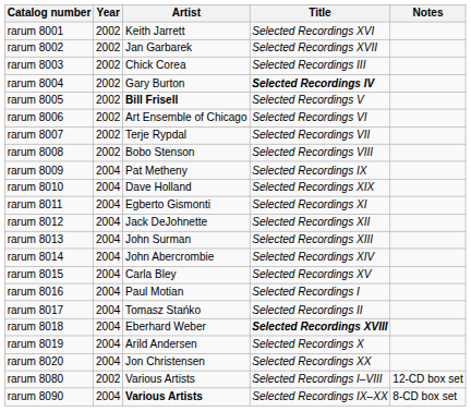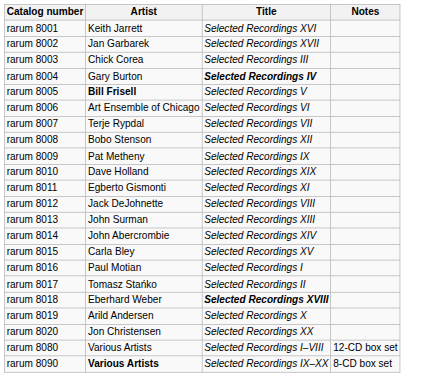- column: Year | 2002 | 2002 | 2002 | 2002 | 2002 | 2002 | 2002 | 2002 | 2004 | 2004 | 2004 | 2004 | 2004 | 2004 | 2004 | 2004 | 2004 | 2004 | 2004 | 2004 | 2002 | 2004
rarum 8008 | Title: Selected Recordings VIII -> Selected Recordings XII
rarum 8012 | Title: Selected Recordings XII -> Selected Recordings VIII
